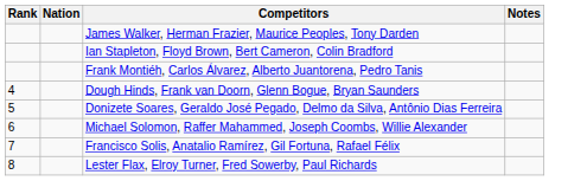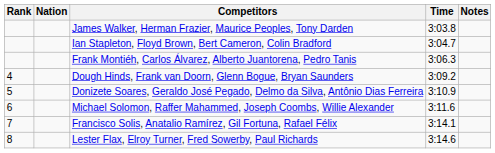+ column: Time | 3:03.8 | 3:04.7 | 3:06.3 | 3:09.2 | 3:10.9 | 3:11.6 | 3:14.1 | 3:14.6
